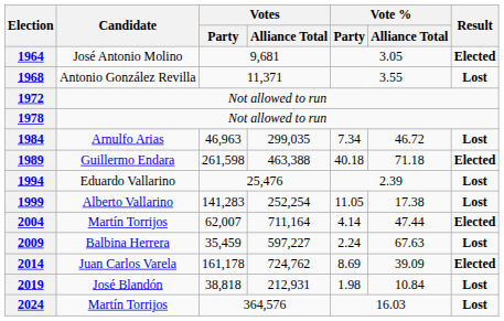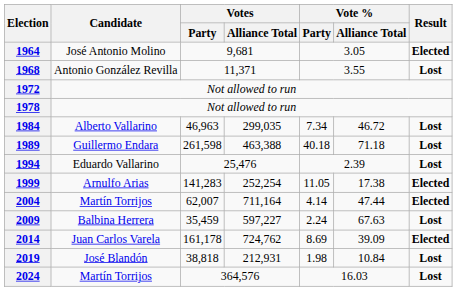1984 | Candidate: Arnulfo Arias -> Alberto Vallarino
1989 | Result: Elected -> Lost
1999 | Candidate: Alberto Vallarino -> Arnulfo Arias
1999 | Result: Lost -> Elected
